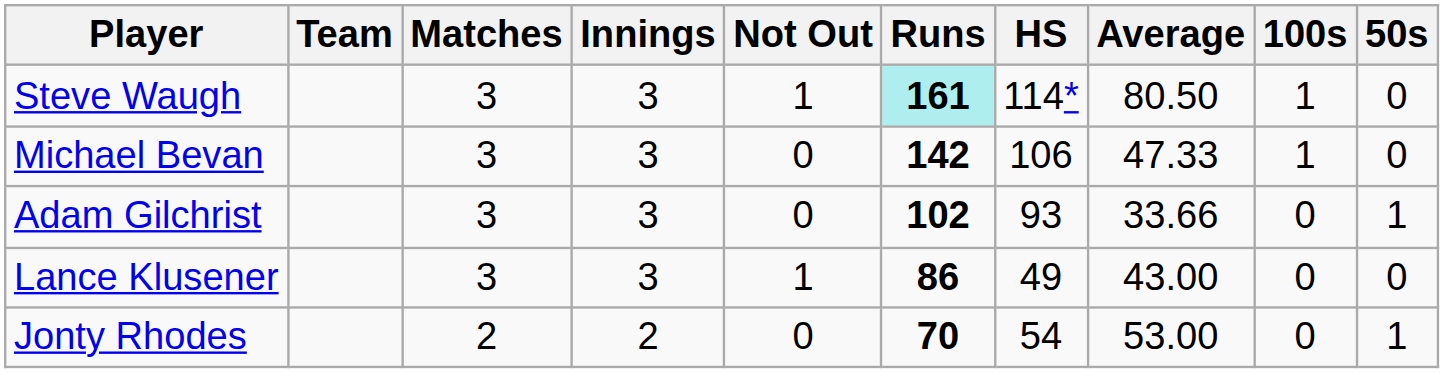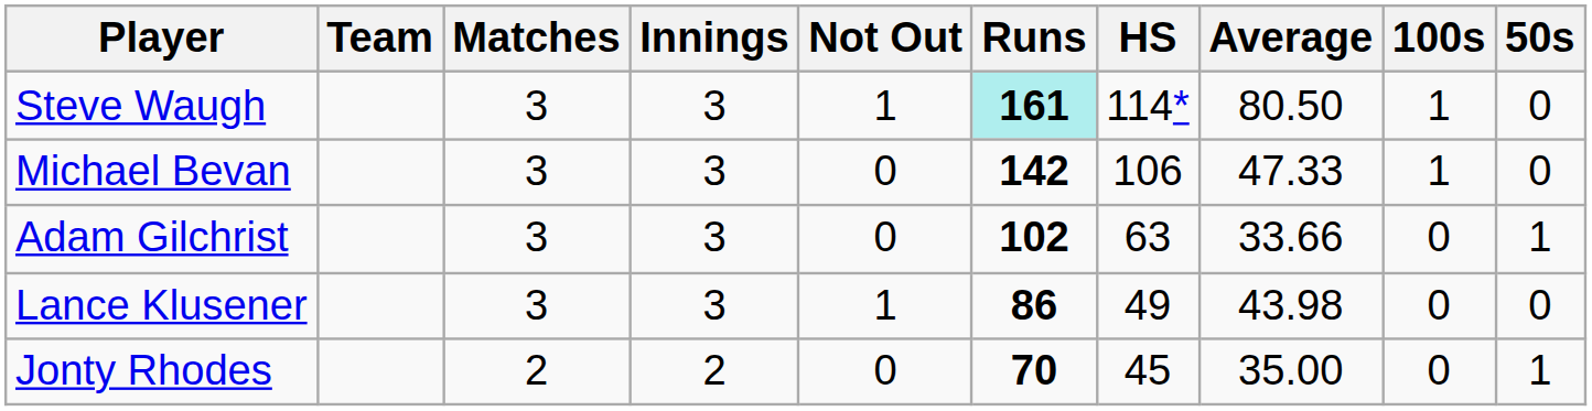Adam Gilchrist | HS: 93 -> 63
Lance Klusener | Average: 43.00 -> 43.98
Jonty Rhodes | HS: 54 -> 45
Jonty Rhodes | Average: 53.00 -> 35.00
